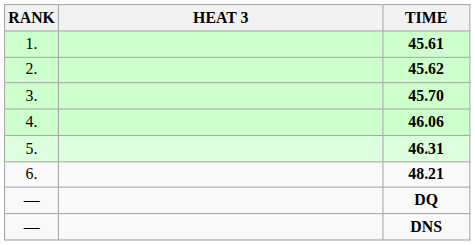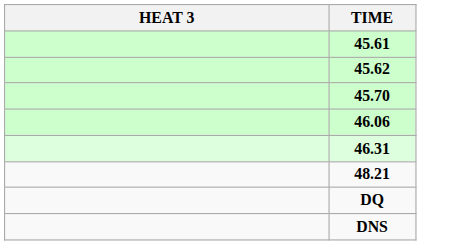- column: RANK | 1. | 2. | 3. | 4. | 5. | 6. | — | —
